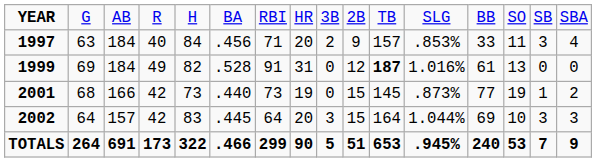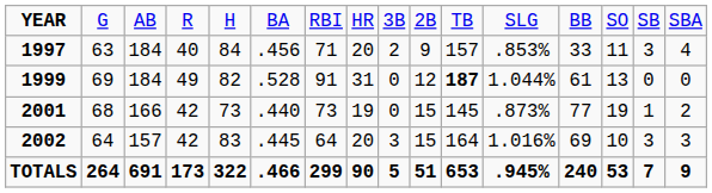1999 | column 12: 1.016% -> 1.044%
2002 | column 12: 1.044% -> 1.016%
